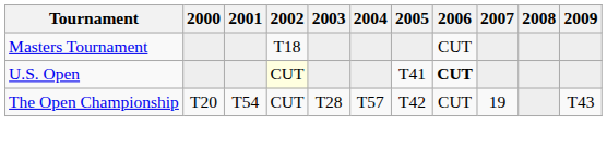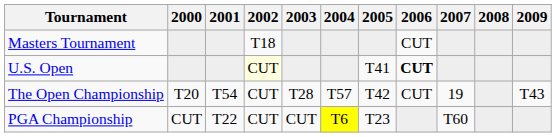+ row: PGA Championship | CUT | T22 | CUT | CUT | T6 | T23 | T60
